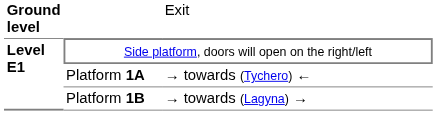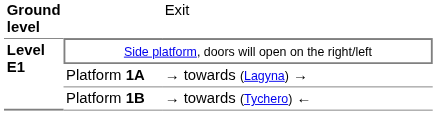Platform 1Α | column 3: → towards (Tychero) ← -> → towards (Lagyna) →
Platform 1Β | column 3: → towards (Lagyna) → -> → towards (Tychero) ←
